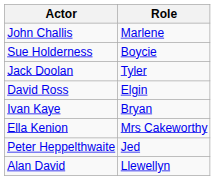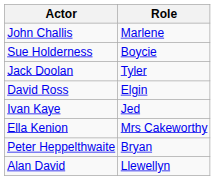Ivan Kaye | Role: Bryan -> Jed
Peter Heppelthwaite | Role: Jed -> Bryan
